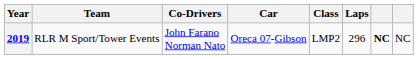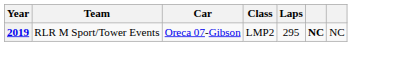- column: Co-Drivers | John Farano Norman Nato
2019 | Laps: 296 -> 295
